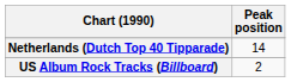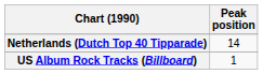US Album Rock Tracks (Billboard) | Peak position: 2 -> 1
